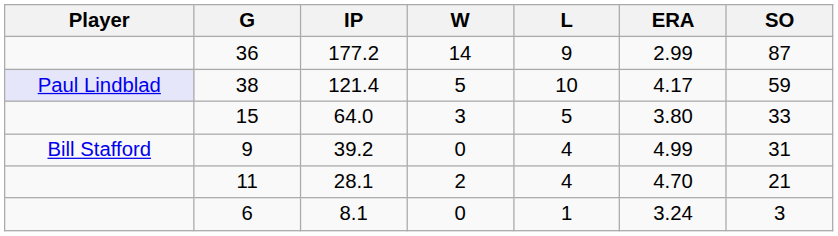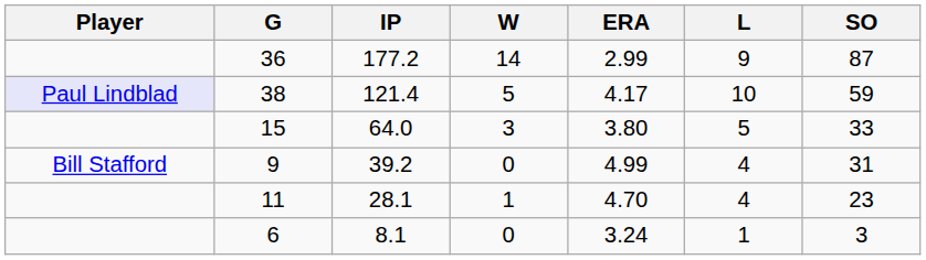columns swapped: L <-> ERA
11 | W: 2 -> 1
11 | SO: 21 -> 23
